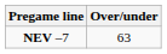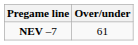NEV –7 | Over/under: 63 -> 61
